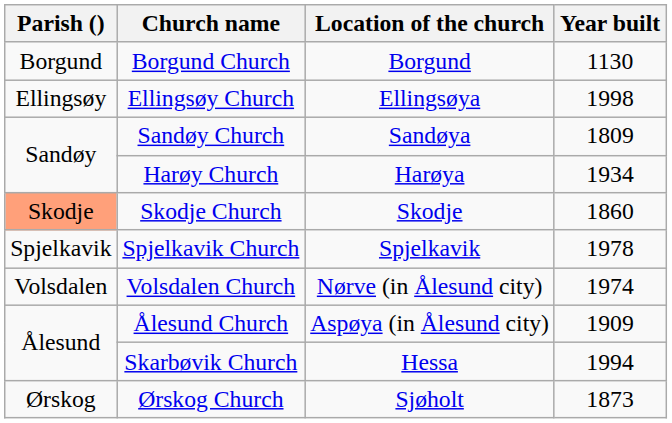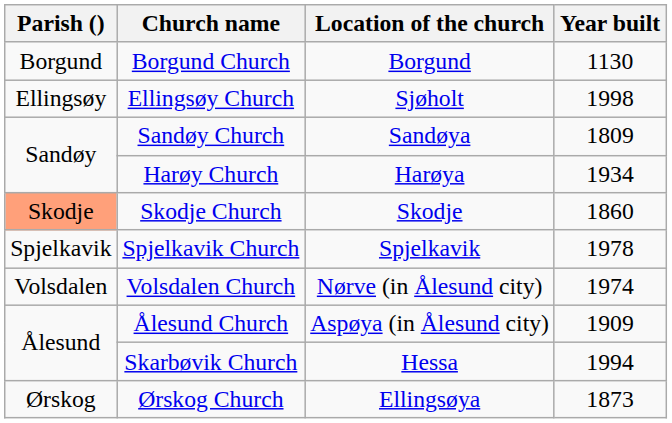Ellingsøy Church | Location of the church: Ellingsøya -> Sjøholt
Ørskog Church | Location of the church: Sjøholt -> Ellingsøya
